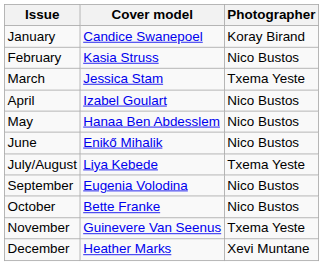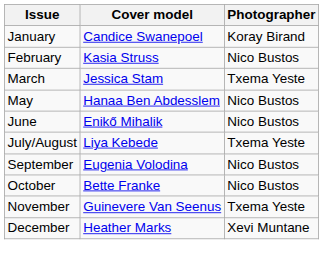- row: April | Izabel Goulart | Nico Bustos
